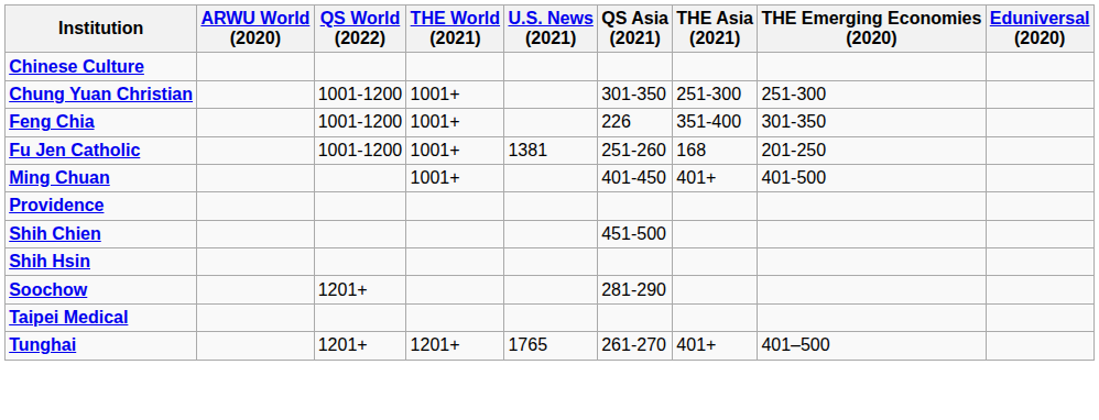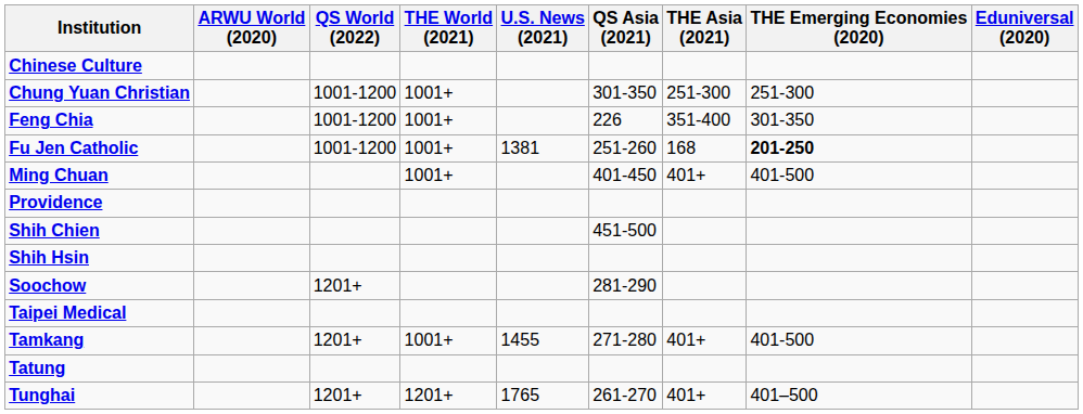Fu Jen Catholic | THE Emerging Economies (2020): normal -> bold
+ row: Tamkang | 1201+ | 1001+ | 1455 | 271-280 | 401+ | 401-500
+ row: Tatung
